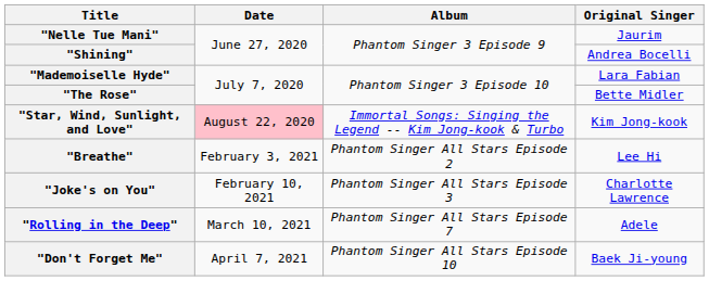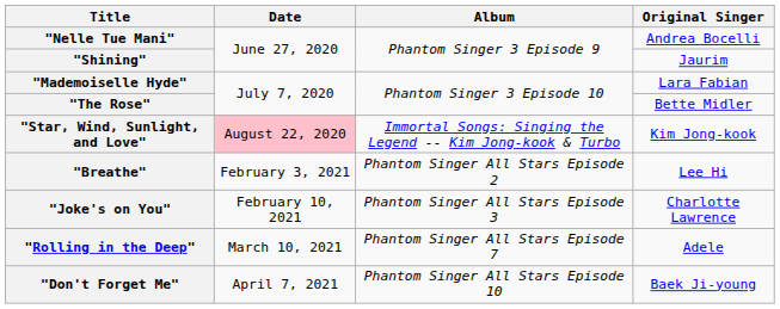"Nelle Tue Mani" | Original Singer: Jaurim -> Andrea Bocelli
"Shining" | Original Singer: Andrea Bocelli -> Jaurim
